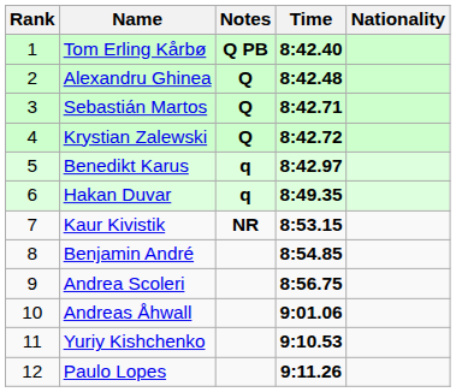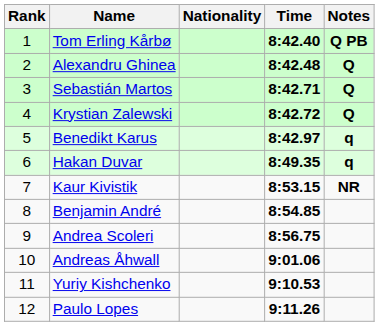columns swapped: Nationality <-> Notes
